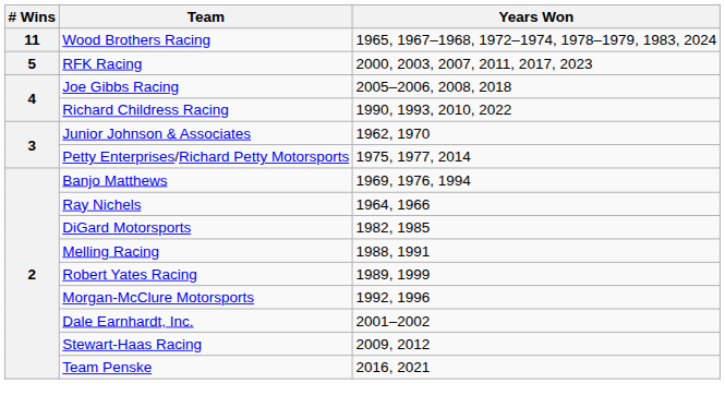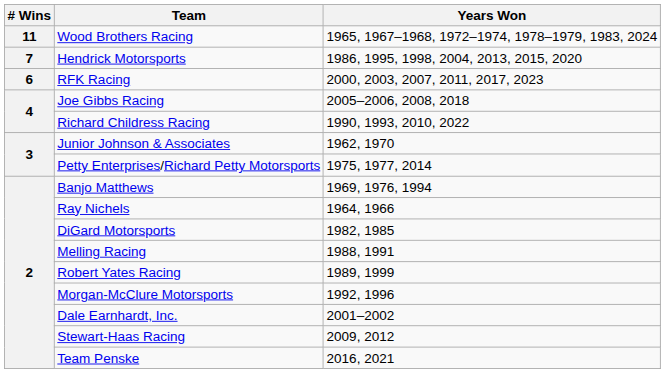+ row: 7 | Hendrick Motorsports | 1986, 1995, 1998, 2004, 2013, 2015, 2020
RFK Racing | # Wins: 5 -> 6
